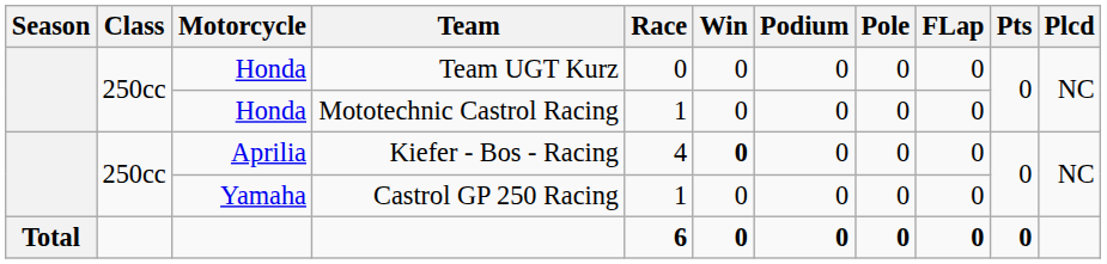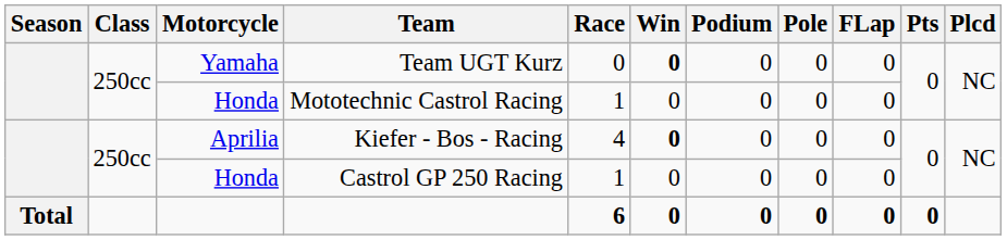Team UGT Kurz | Motorcycle: Honda -> Yamaha
Team UGT Kurz | Win: normal -> bold
Castrol GP 250 Racing | Motorcycle: Yamaha -> Honda
